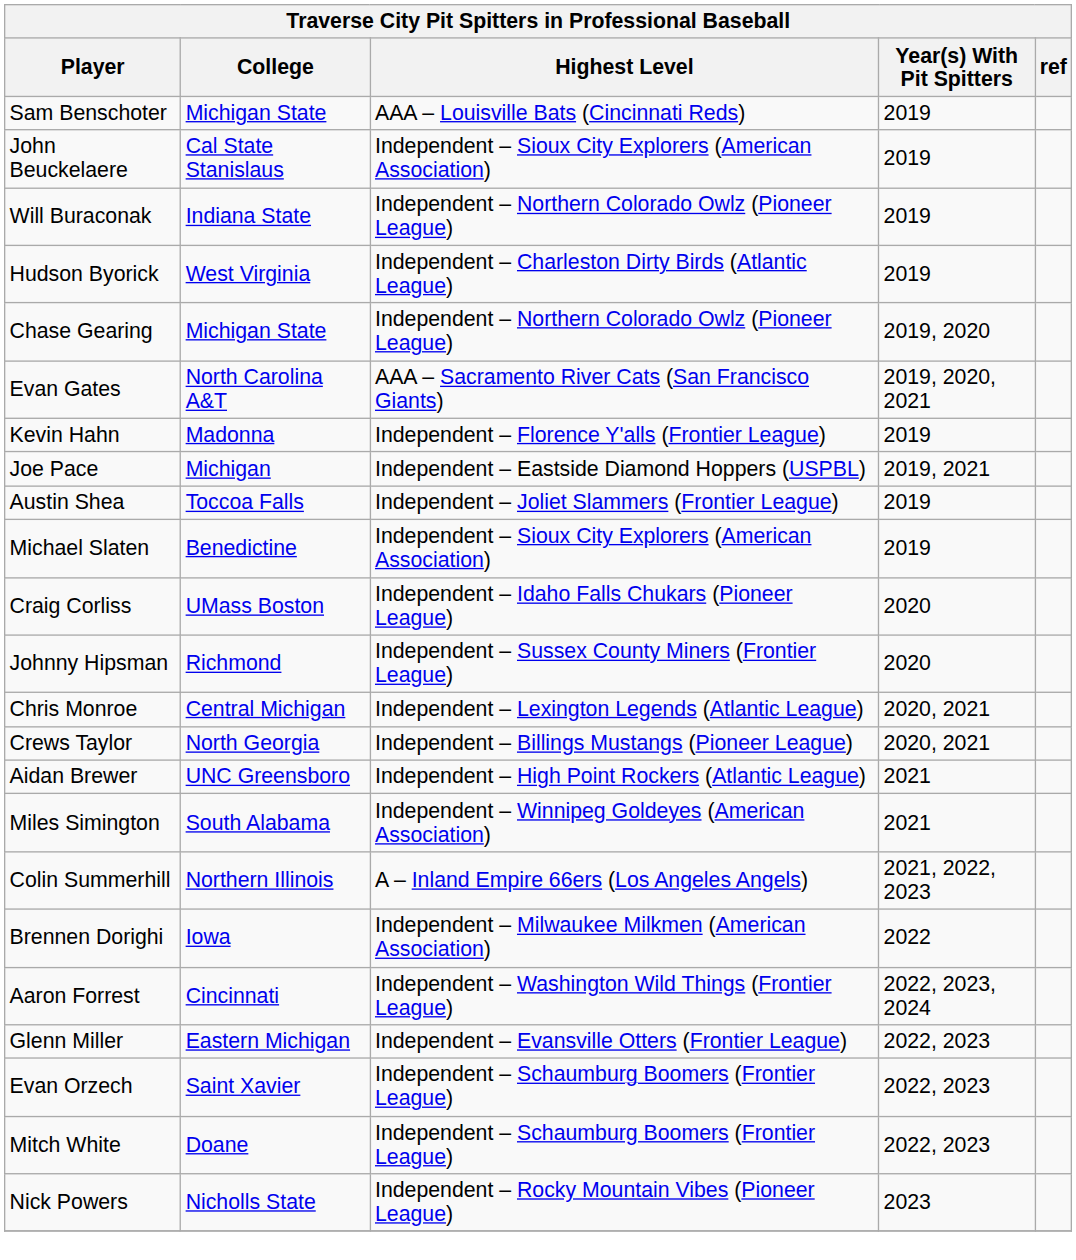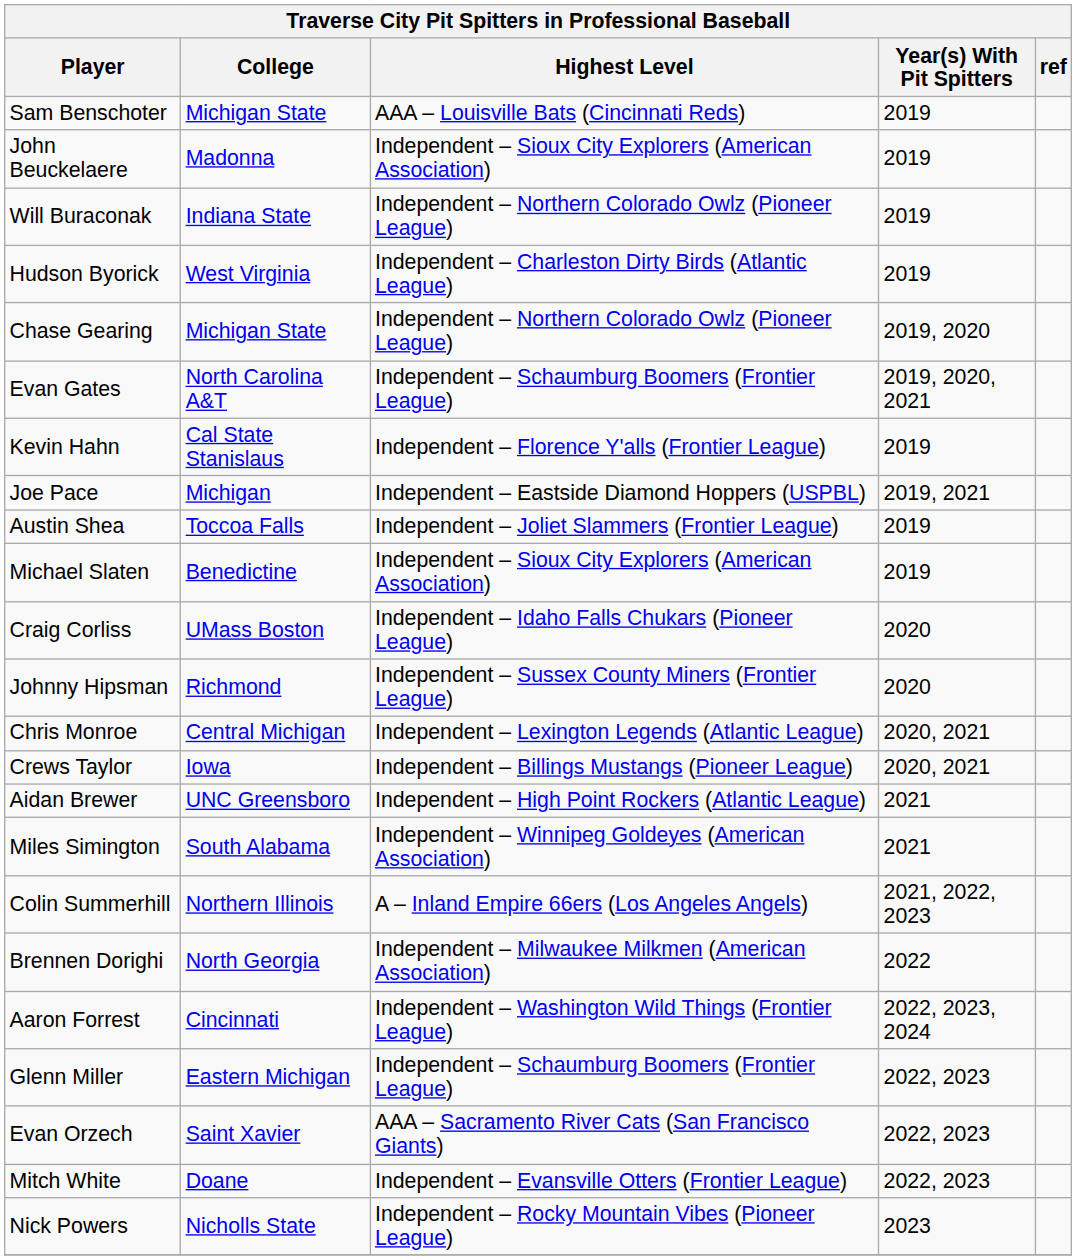John Beuckelaere | College: Cal State Stanislaus -> Madonna
Evan Gates | Highest Level: AAA – Sacramento River Cats (San Francisco Giants) -> Independent – Schaumburg Boomers (Frontier League)
Kevin Hahn | College: Madonna -> Cal State Stanislaus
Crews Taylor | College: North Georgia -> Iowa
Brennen Dorighi | College: Iowa -> North Georgia
Glenn Miller | Highest Level: Independent – Evansville Otters (Frontier League) -> Independent – Schaumburg Boomers (Frontier League)
Evan Orzech | Highest Level: Independent – Schaumburg Boomers (Frontier League) -> AAA – Sacramento River Cats (San Francisco Giants)
Mitch White | Highest Level: Independent – Schaumburg Boomers (Frontier League) -> Independent – Evansville Otters (Frontier League)
